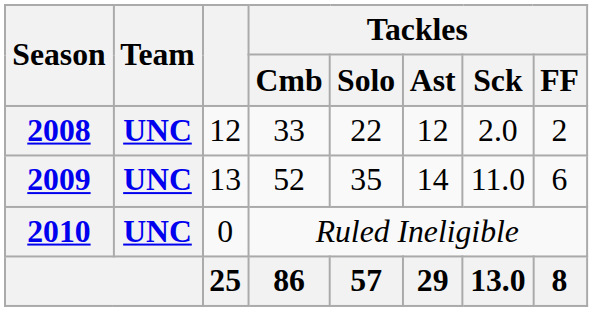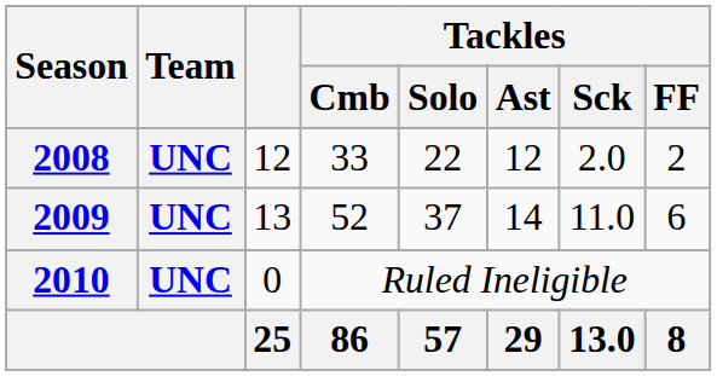2009 | Tackles / Solo: 35 -> 37
